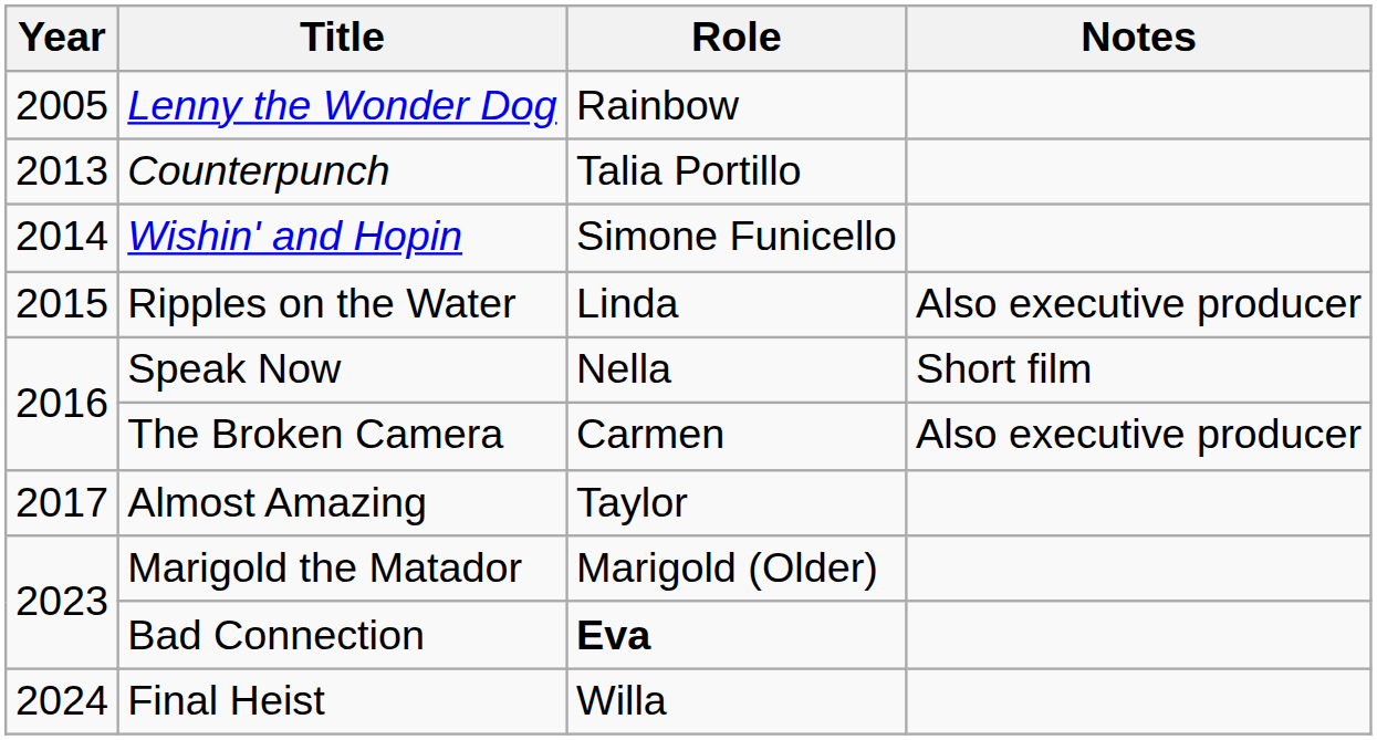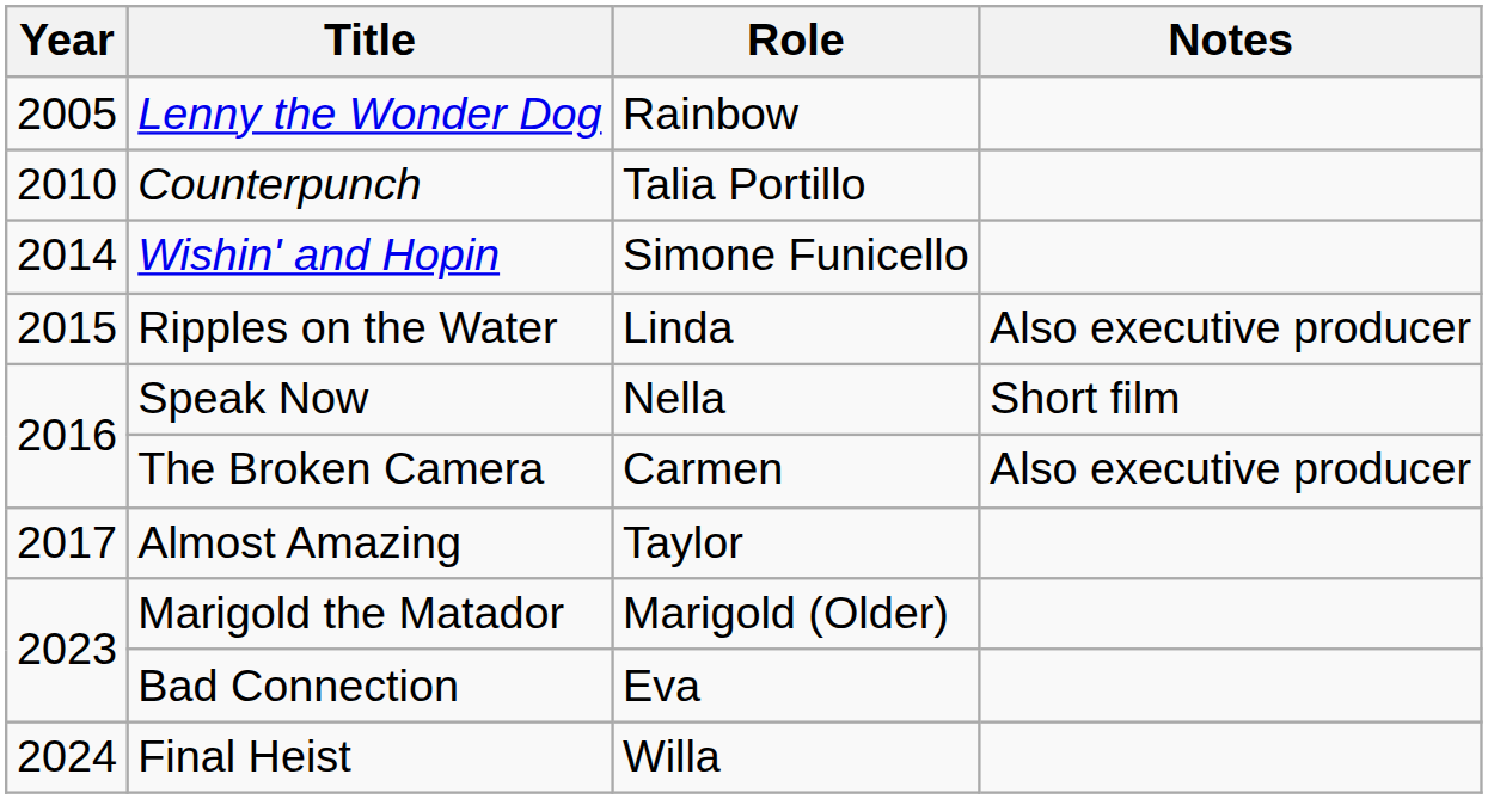Counterpunch | Year: 2013 -> 2010
Bad Connection | Role: bold -> normal
